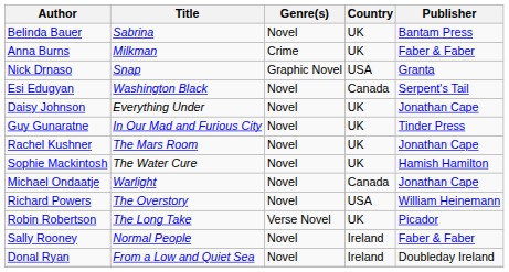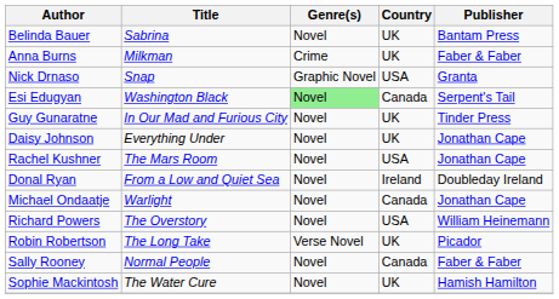Esi Edugyan | Genre(s): no background -> lightgreen background
rows swapped: Guy Gunaratne <-> Daisy Johnson
Rachel Kushner | Country: UK -> USA
rows swapped: Sophie Mackintosh <-> Donal Ryan
Sally Rooney | Country: Ireland -> Canada
